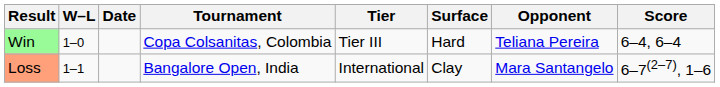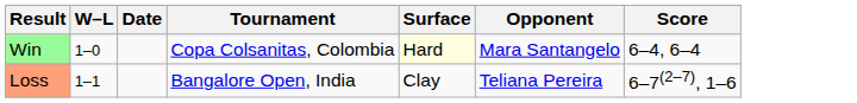- column: Tier | Tier III | International
Win | Surface: no background -> lightyellow background
Win | Opponent: Teliana Pereira -> Mara Santangelo
Loss | Opponent: Mara Santangelo -> Teliana Pereira
